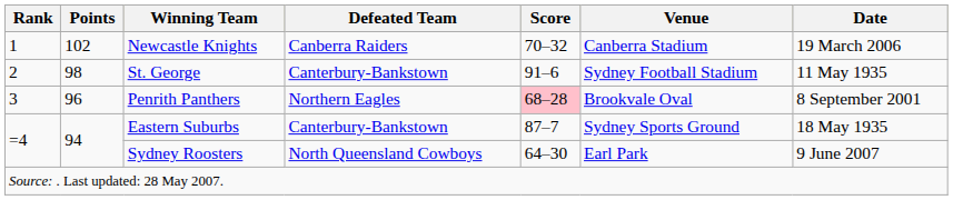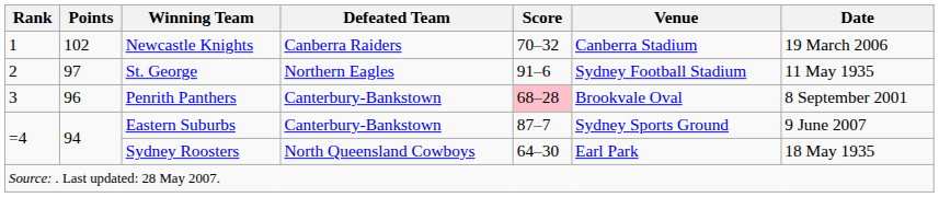St. George | Points: 98 -> 97
St. George | Defeated Team: Canterbury-Bankstown -> Northern Eagles
Penrith Panthers | Defeated Team: Northern Eagles -> Canterbury-Bankstown
Eastern Suburbs | Date: 18 May 1935 -> 9 June 2007
Sydney Roosters | Date: 9 June 2007 -> 18 May 1935
